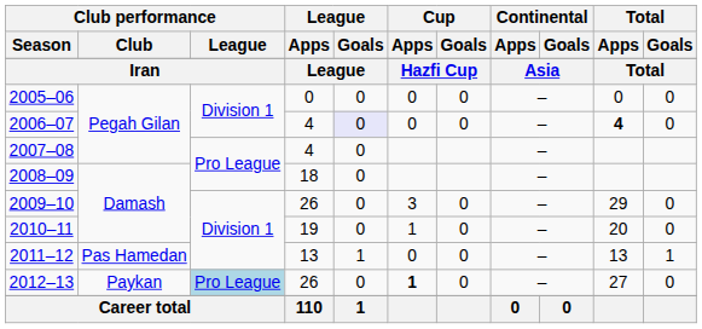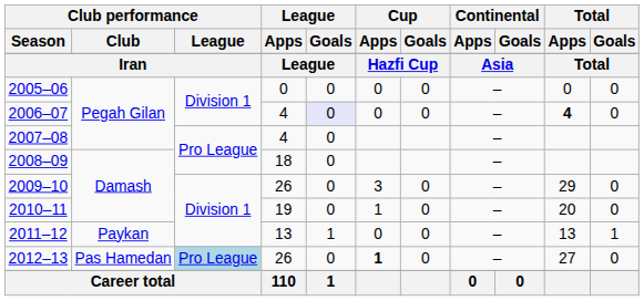2011–12 | Club performance / Club: Pas Hamedan -> Paykan
2012–13 | Club performance / Club: Paykan -> Pas Hamedan
